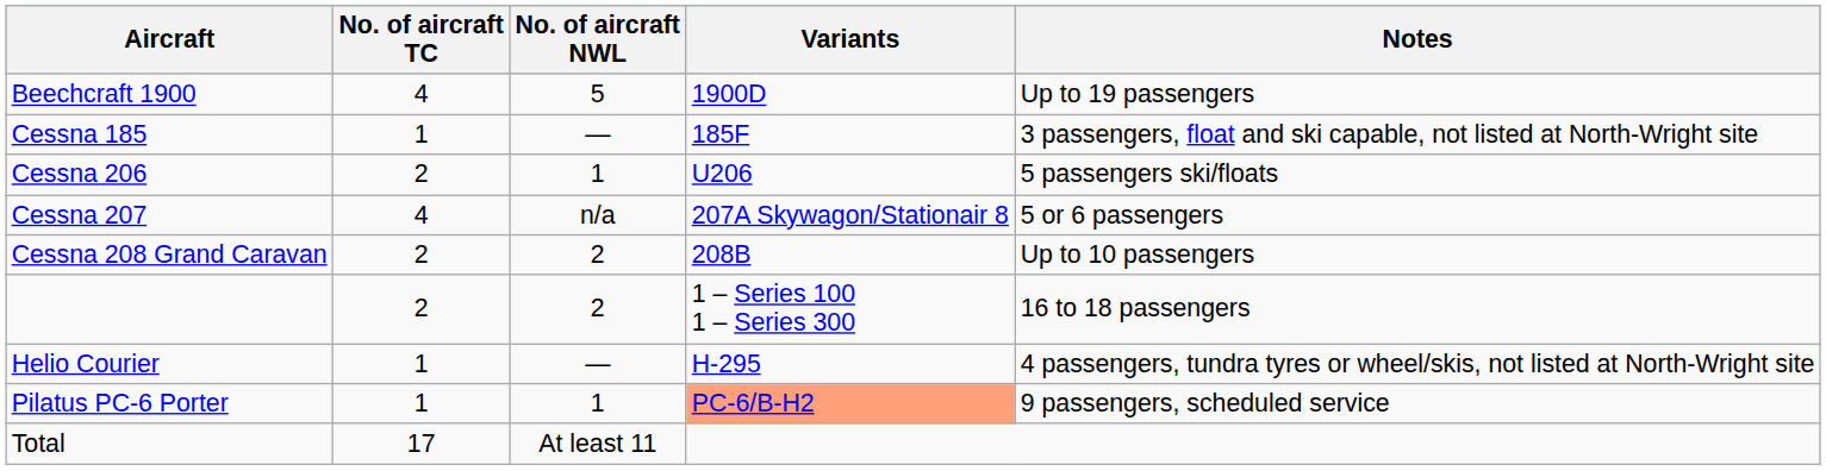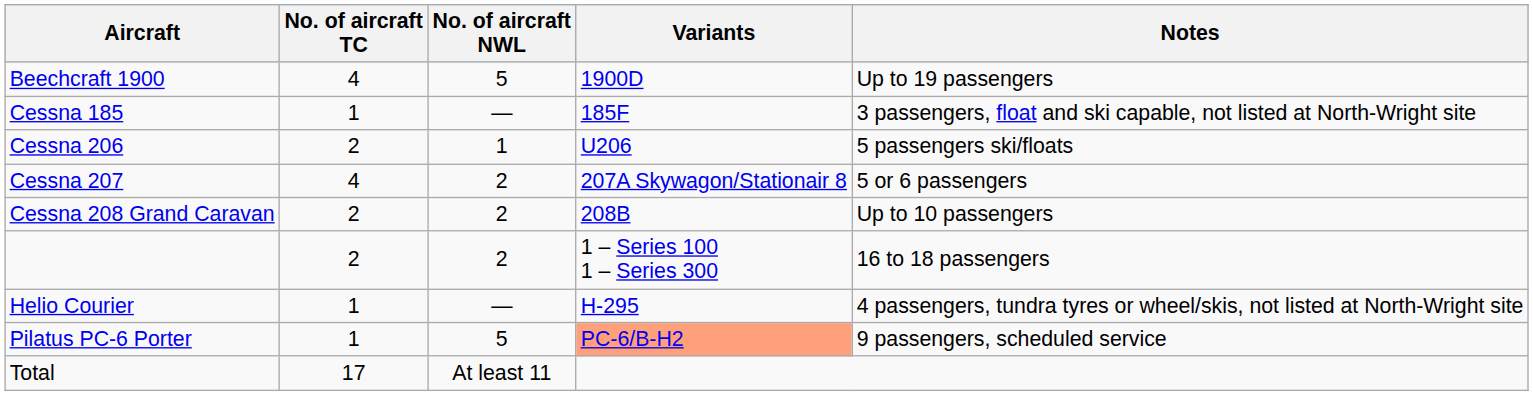Cessna 207 | No. of aircraft NWL: n/a -> 2
Pilatus PC-6 Porter | No. of aircraft NWL: 1 -> 5
